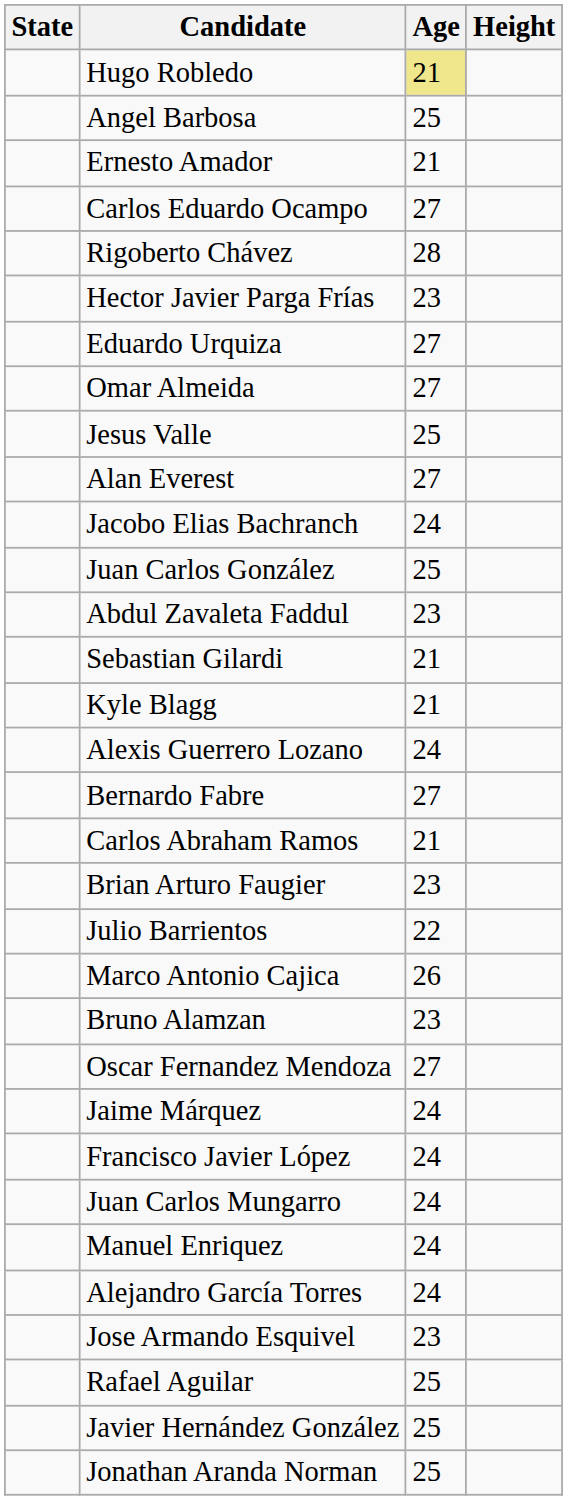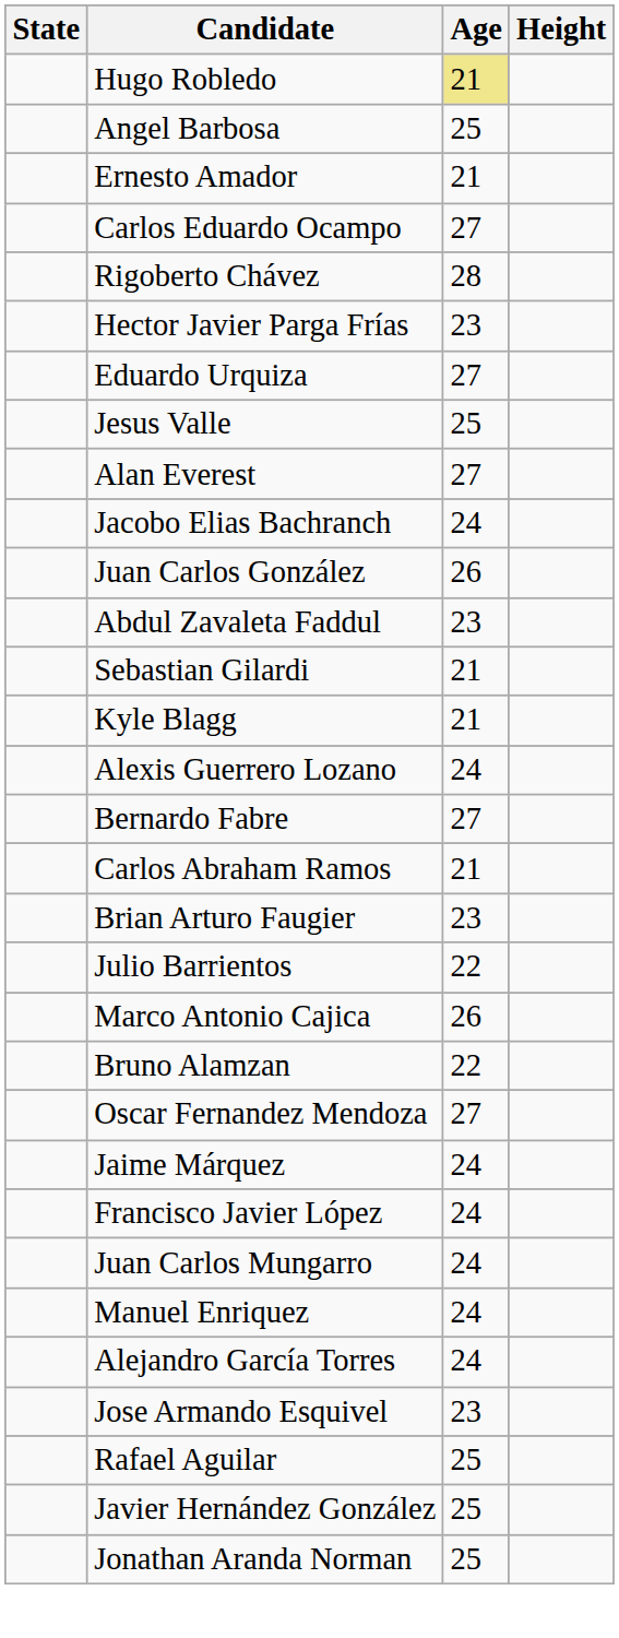- row: Omar Almeida | 27
Juan Carlos González | Age: 25 -> 26
Bruno Alamzan | Age: 23 -> 22
